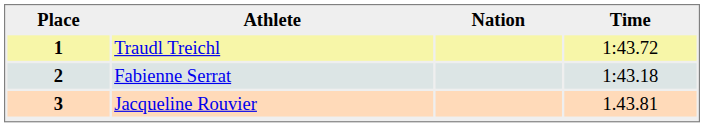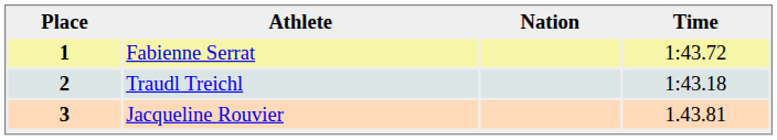1 | Athlete: Traudl Treichl -> Fabienne Serrat
2 | Athlete: Fabienne Serrat -> Traudl Treichl
